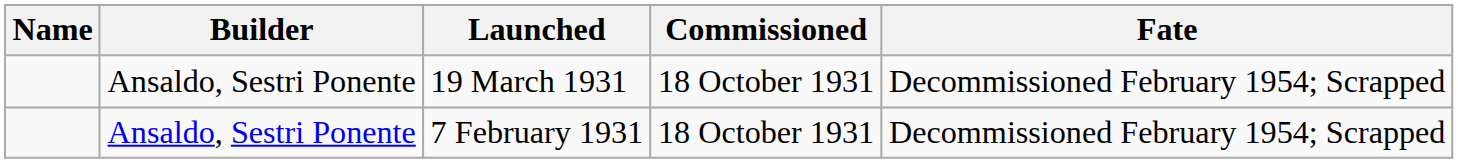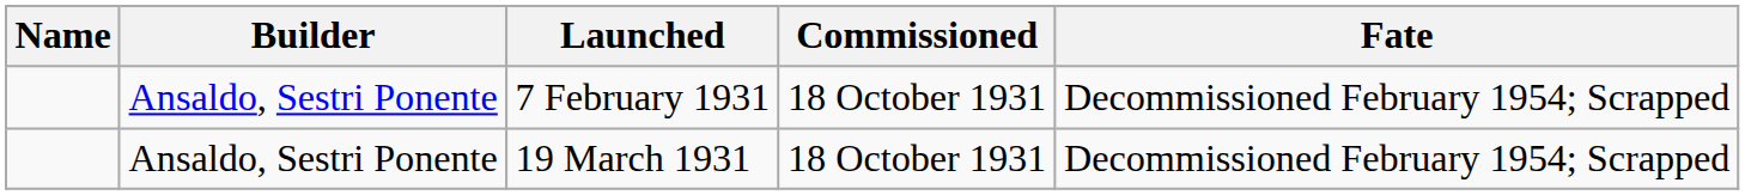rows swapped: 7 February 1931 <-> 19 March 1931
